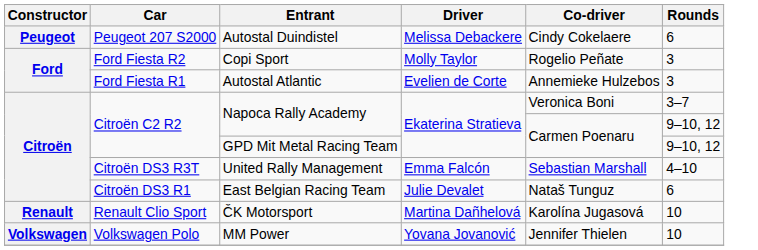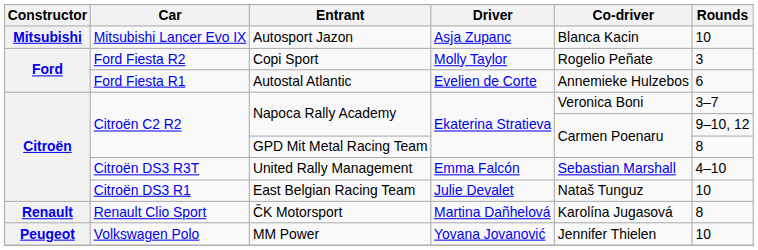- row: Peugeot | Peugeot 207 S2000 | Autostal Duindistel | Melissa Debackere | Cindy Cokelaere | 6
+ row: Mitsubishi | Mitsubishi Lancer Evo IX | Autosport Jazon | Asja Zupanc | Blanca Kacin | 10
Autostal Atlantic | Rounds: 3 -> 6
GPD Mit Metal Racing Team | Rounds: 9–10, 12 -> 8
East Belgian Racing Team | Rounds: 6 -> 10
ČK Motorsport | Rounds: 10 -> 8
MM Power | Constructor: Volkswagen -> Peugeot
